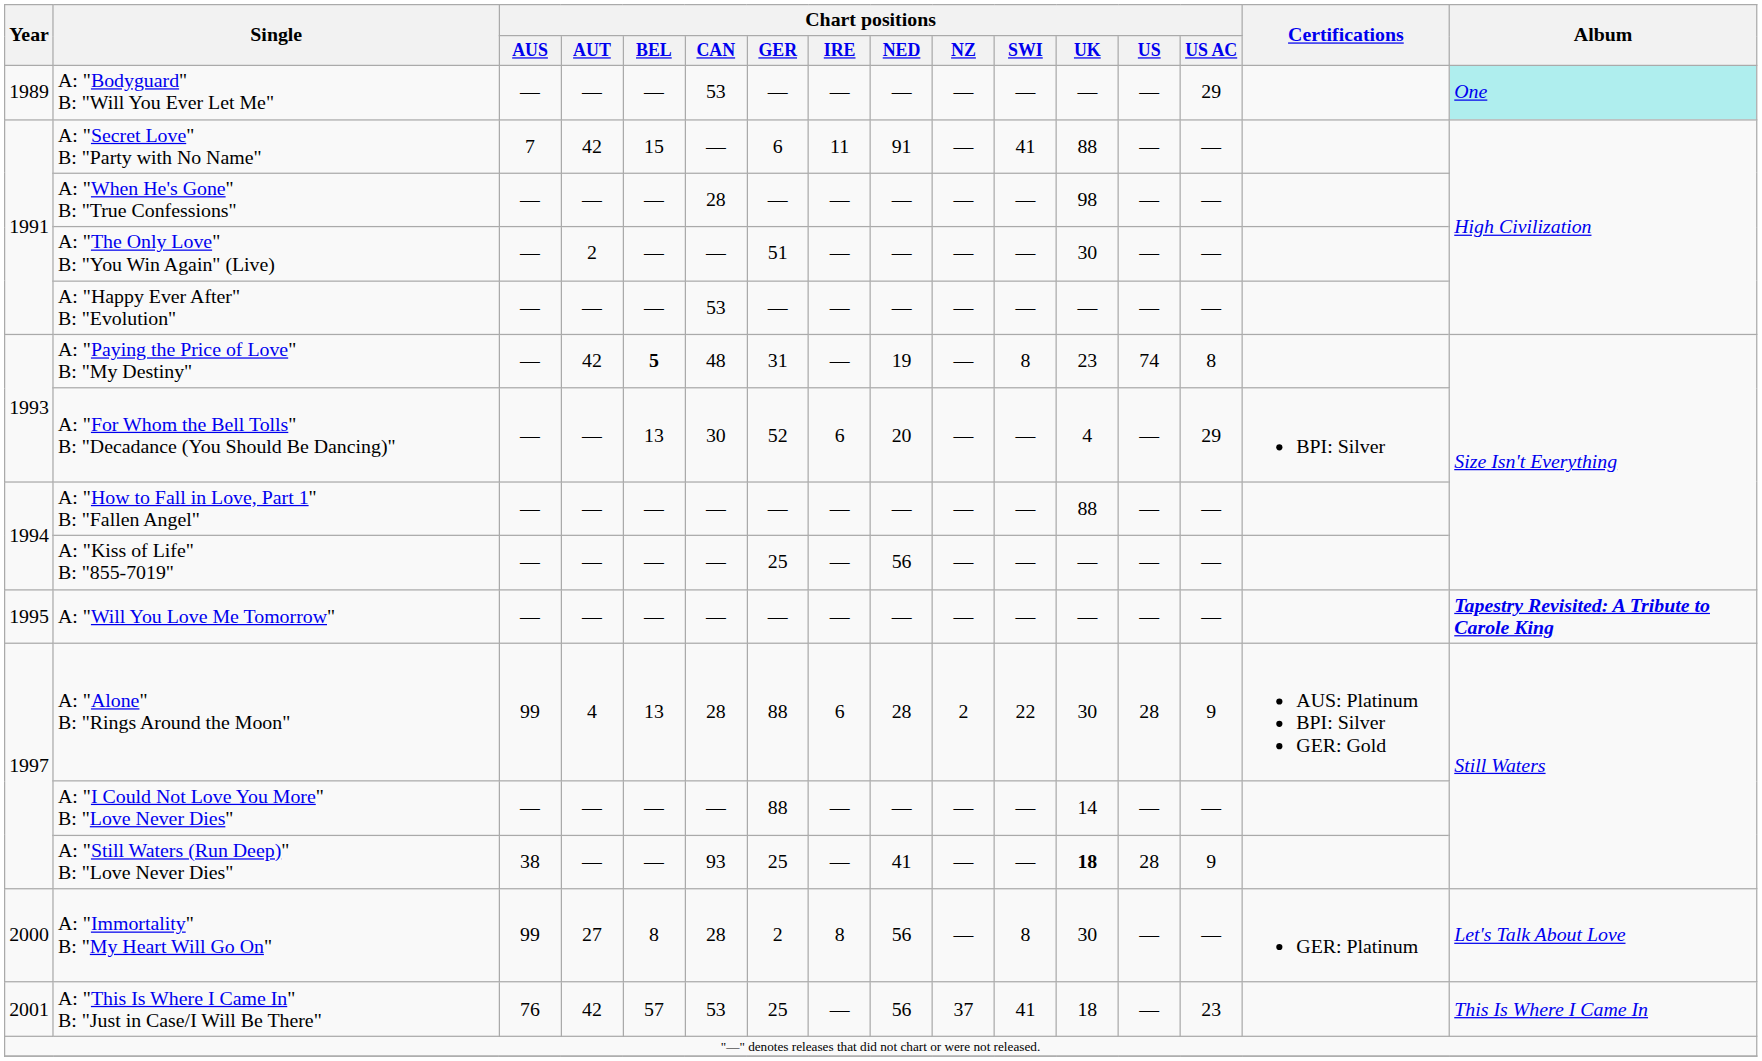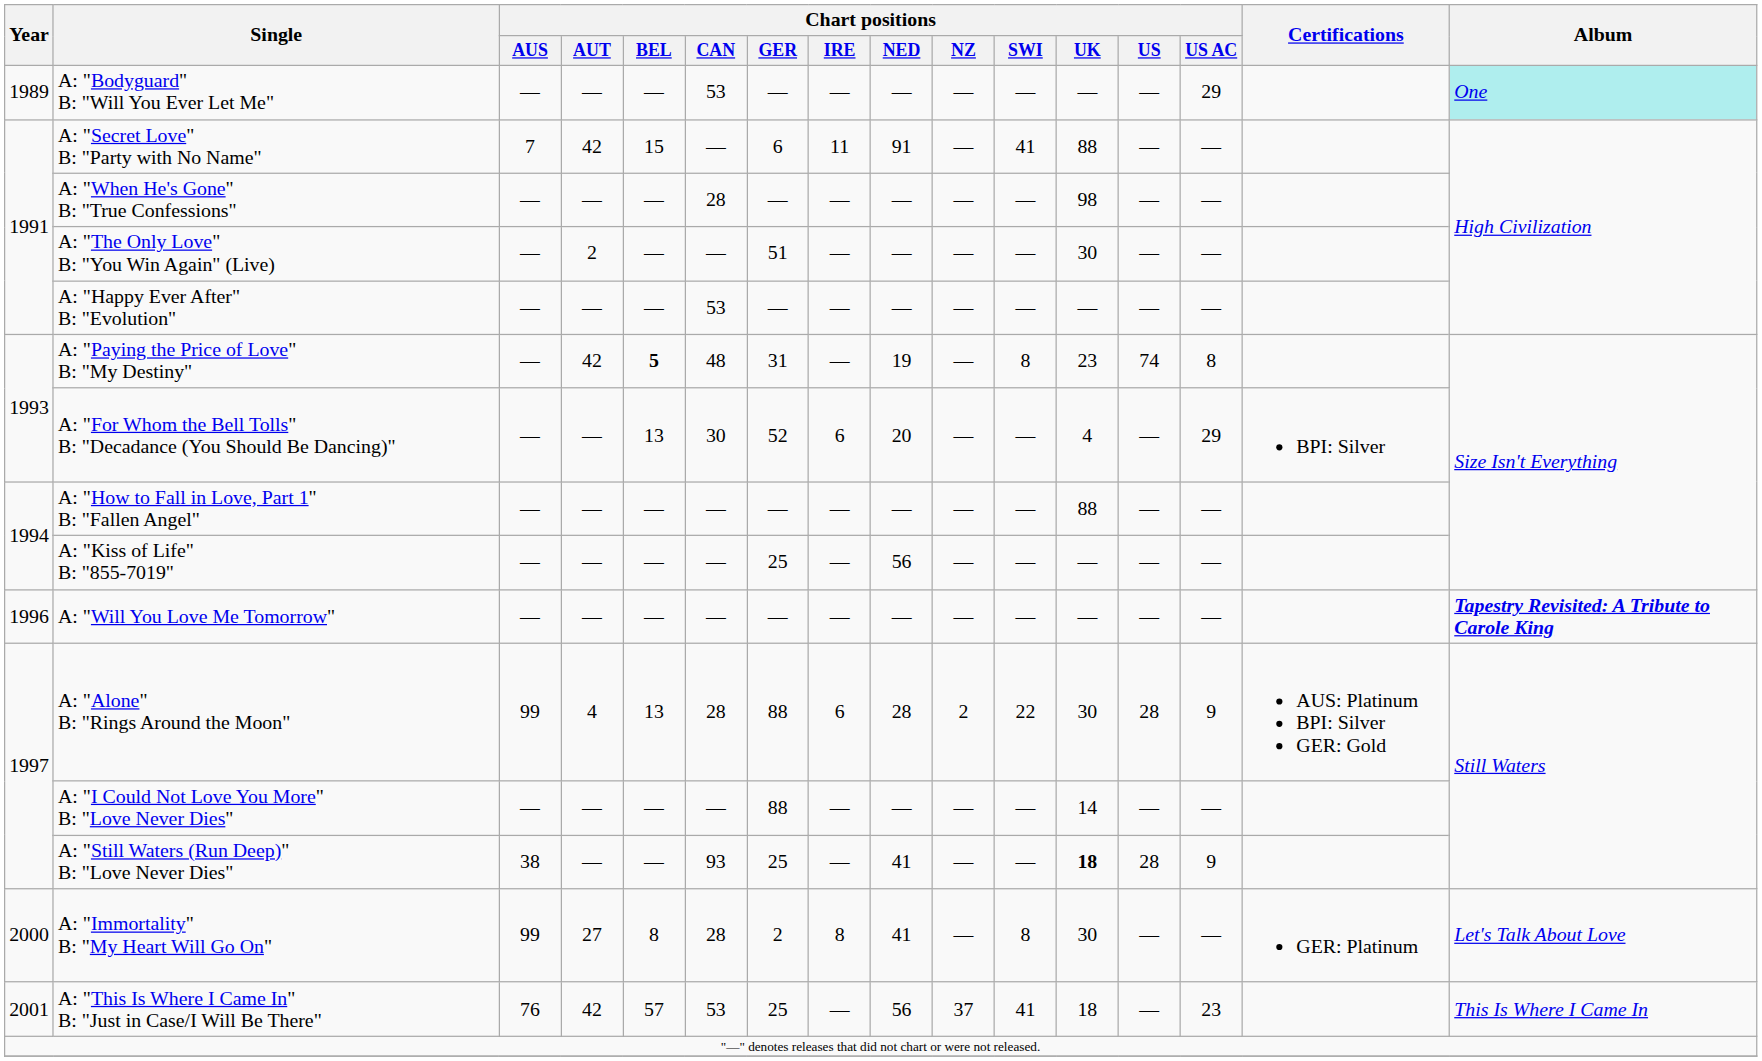A: "Will You Love Me Tomorrow" | Year: 1995 -> 1996
A: "Immortality" B: "My Heart Will Go On" | Chart positions / NED: 56 -> 41
